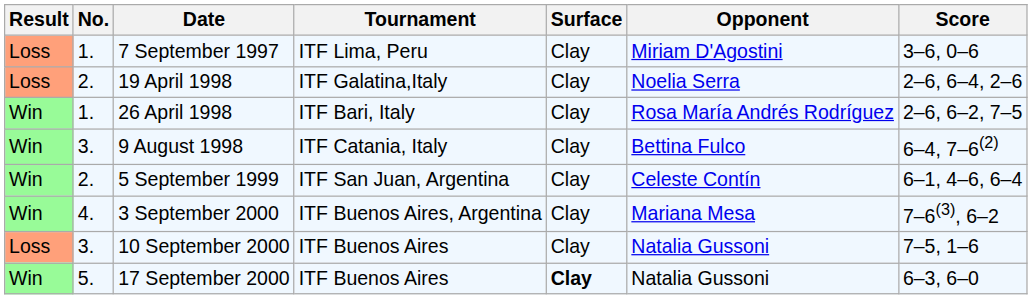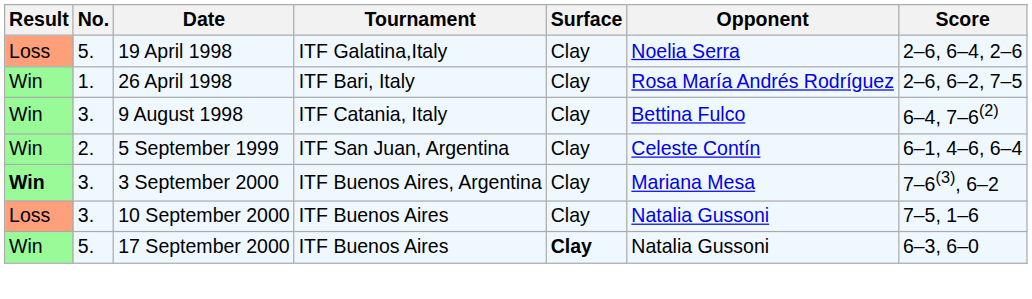- row: Loss | 1. | 7 September 1997 | ITF Lima, Peru | Clay | Miriam D'Agostini | 3–6, 0–6
19 April 1998 | No.: 2. -> 5.
3 September 2000 | Result: normal -> bold
3 September 2000 | No.: 4. -> 3.
